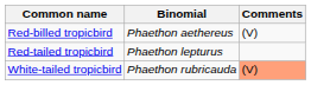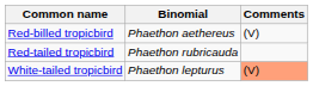Red-tailed tropicbird | Binomial: Phaethon lepturus -> Phaethon rubricauda
White-tailed tropicbird | Binomial: Phaethon rubricauda -> Phaethon lepturus
